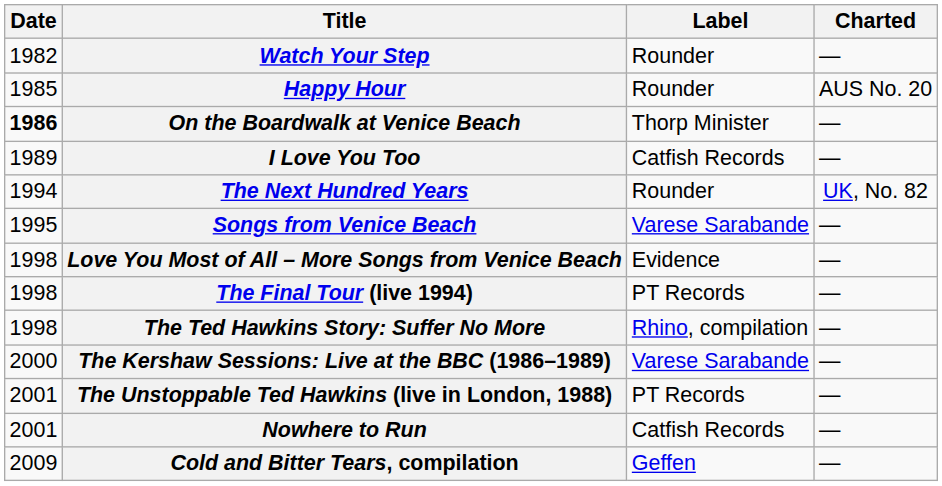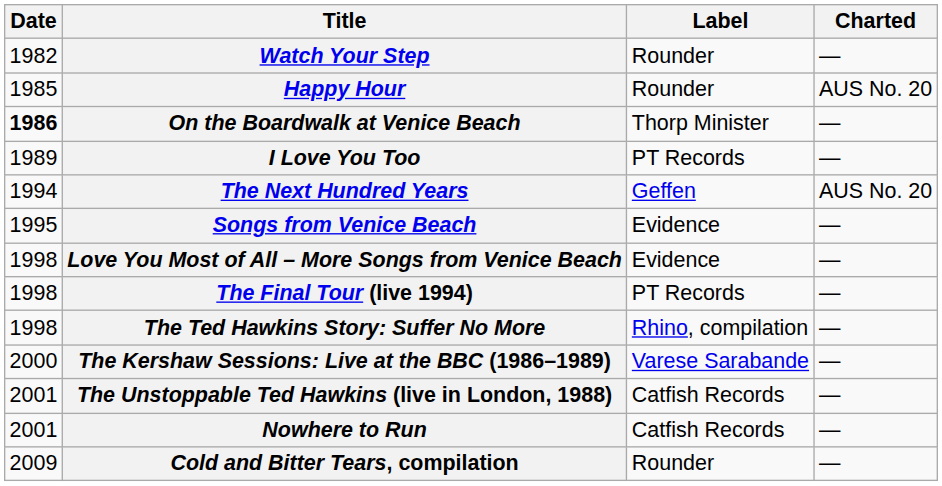I Love You Too | Label: Catfish Records -> PT Records
The Next Hundred Years | Label: Rounder -> Geffen
The Next Hundred Years | Charted: UK, No. 82 -> AUS No. 20
Songs from Venice Beach | Label: Varese Sarabande -> Evidence
The Unstoppable Ted Hawkins (live in London, 1988) | Label: PT Records -> Catfish Records
Cold and Bitter Tears, compilation | Label: Geffen -> Rounder
